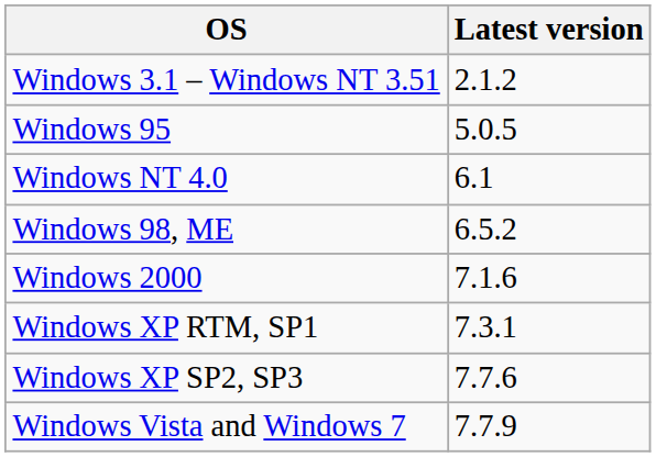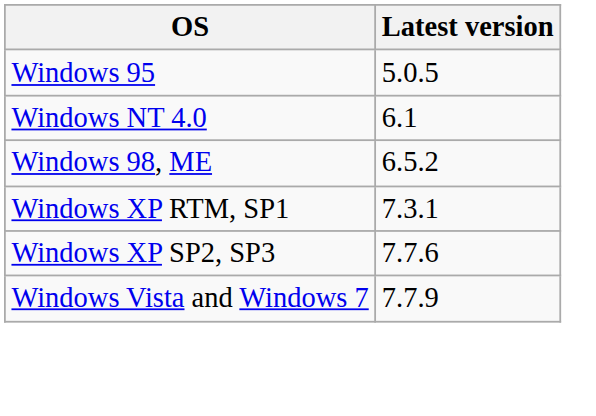- row: Windows 3.1 – Windows NT 3.51 | 2.1.2
- row: Windows 2000 | 7.1.6
